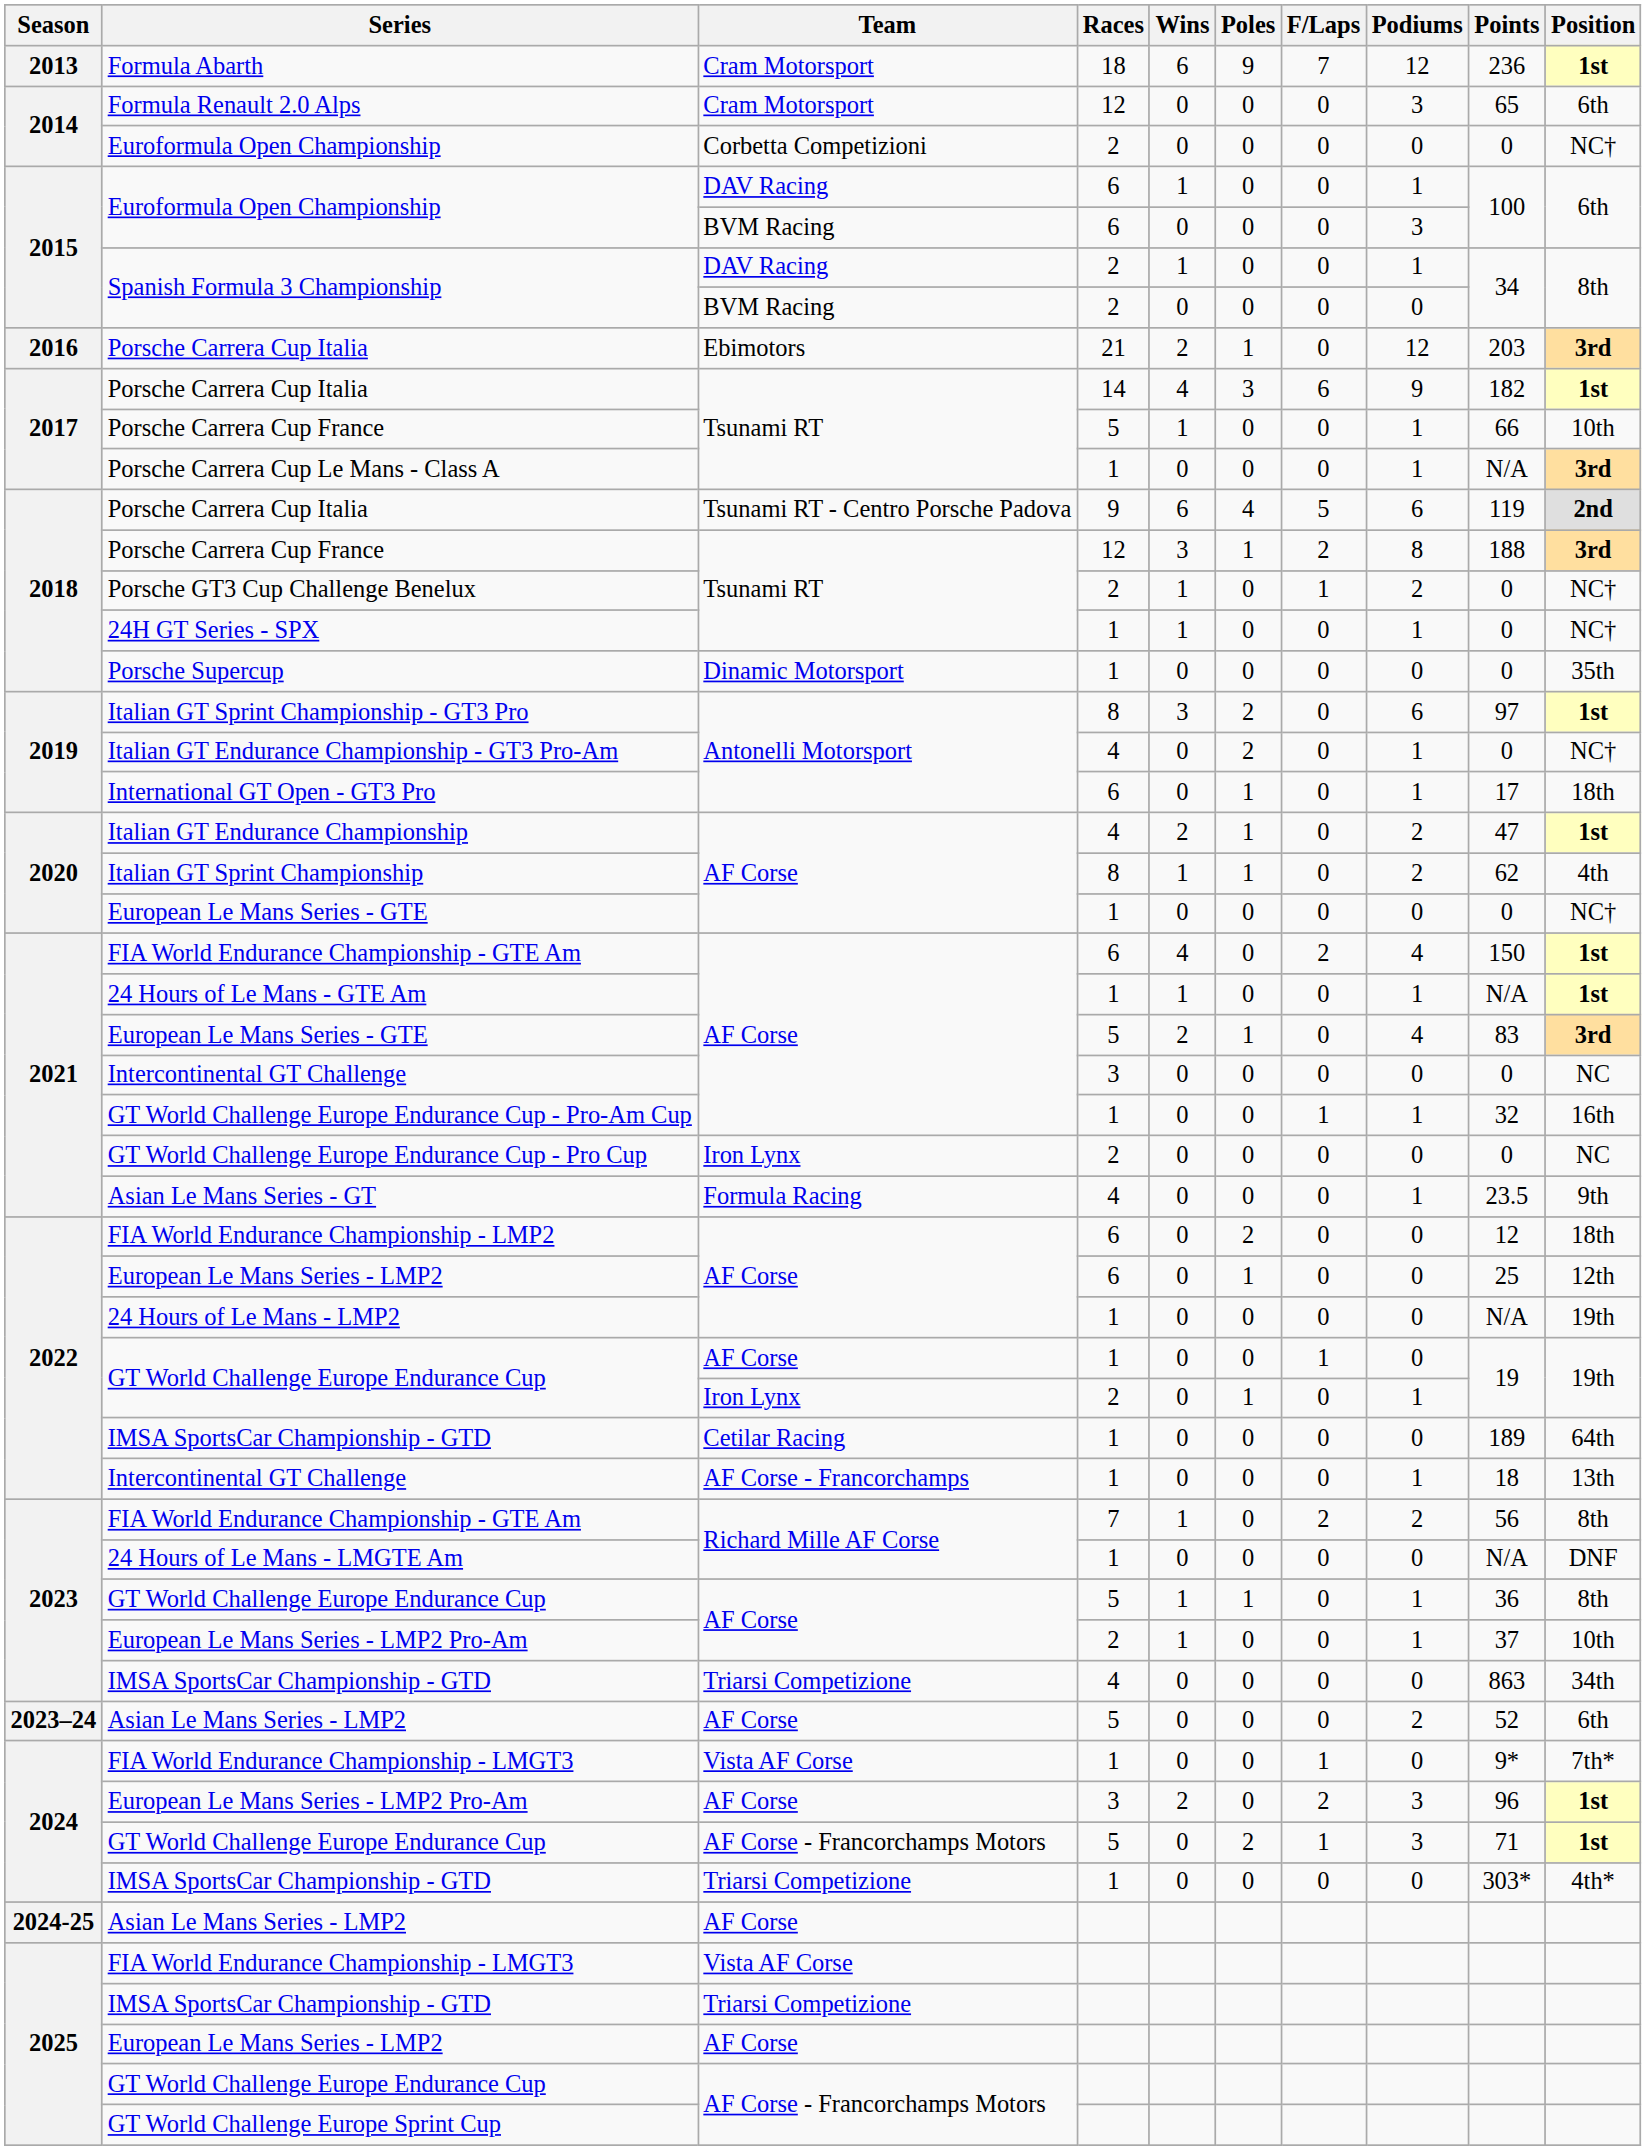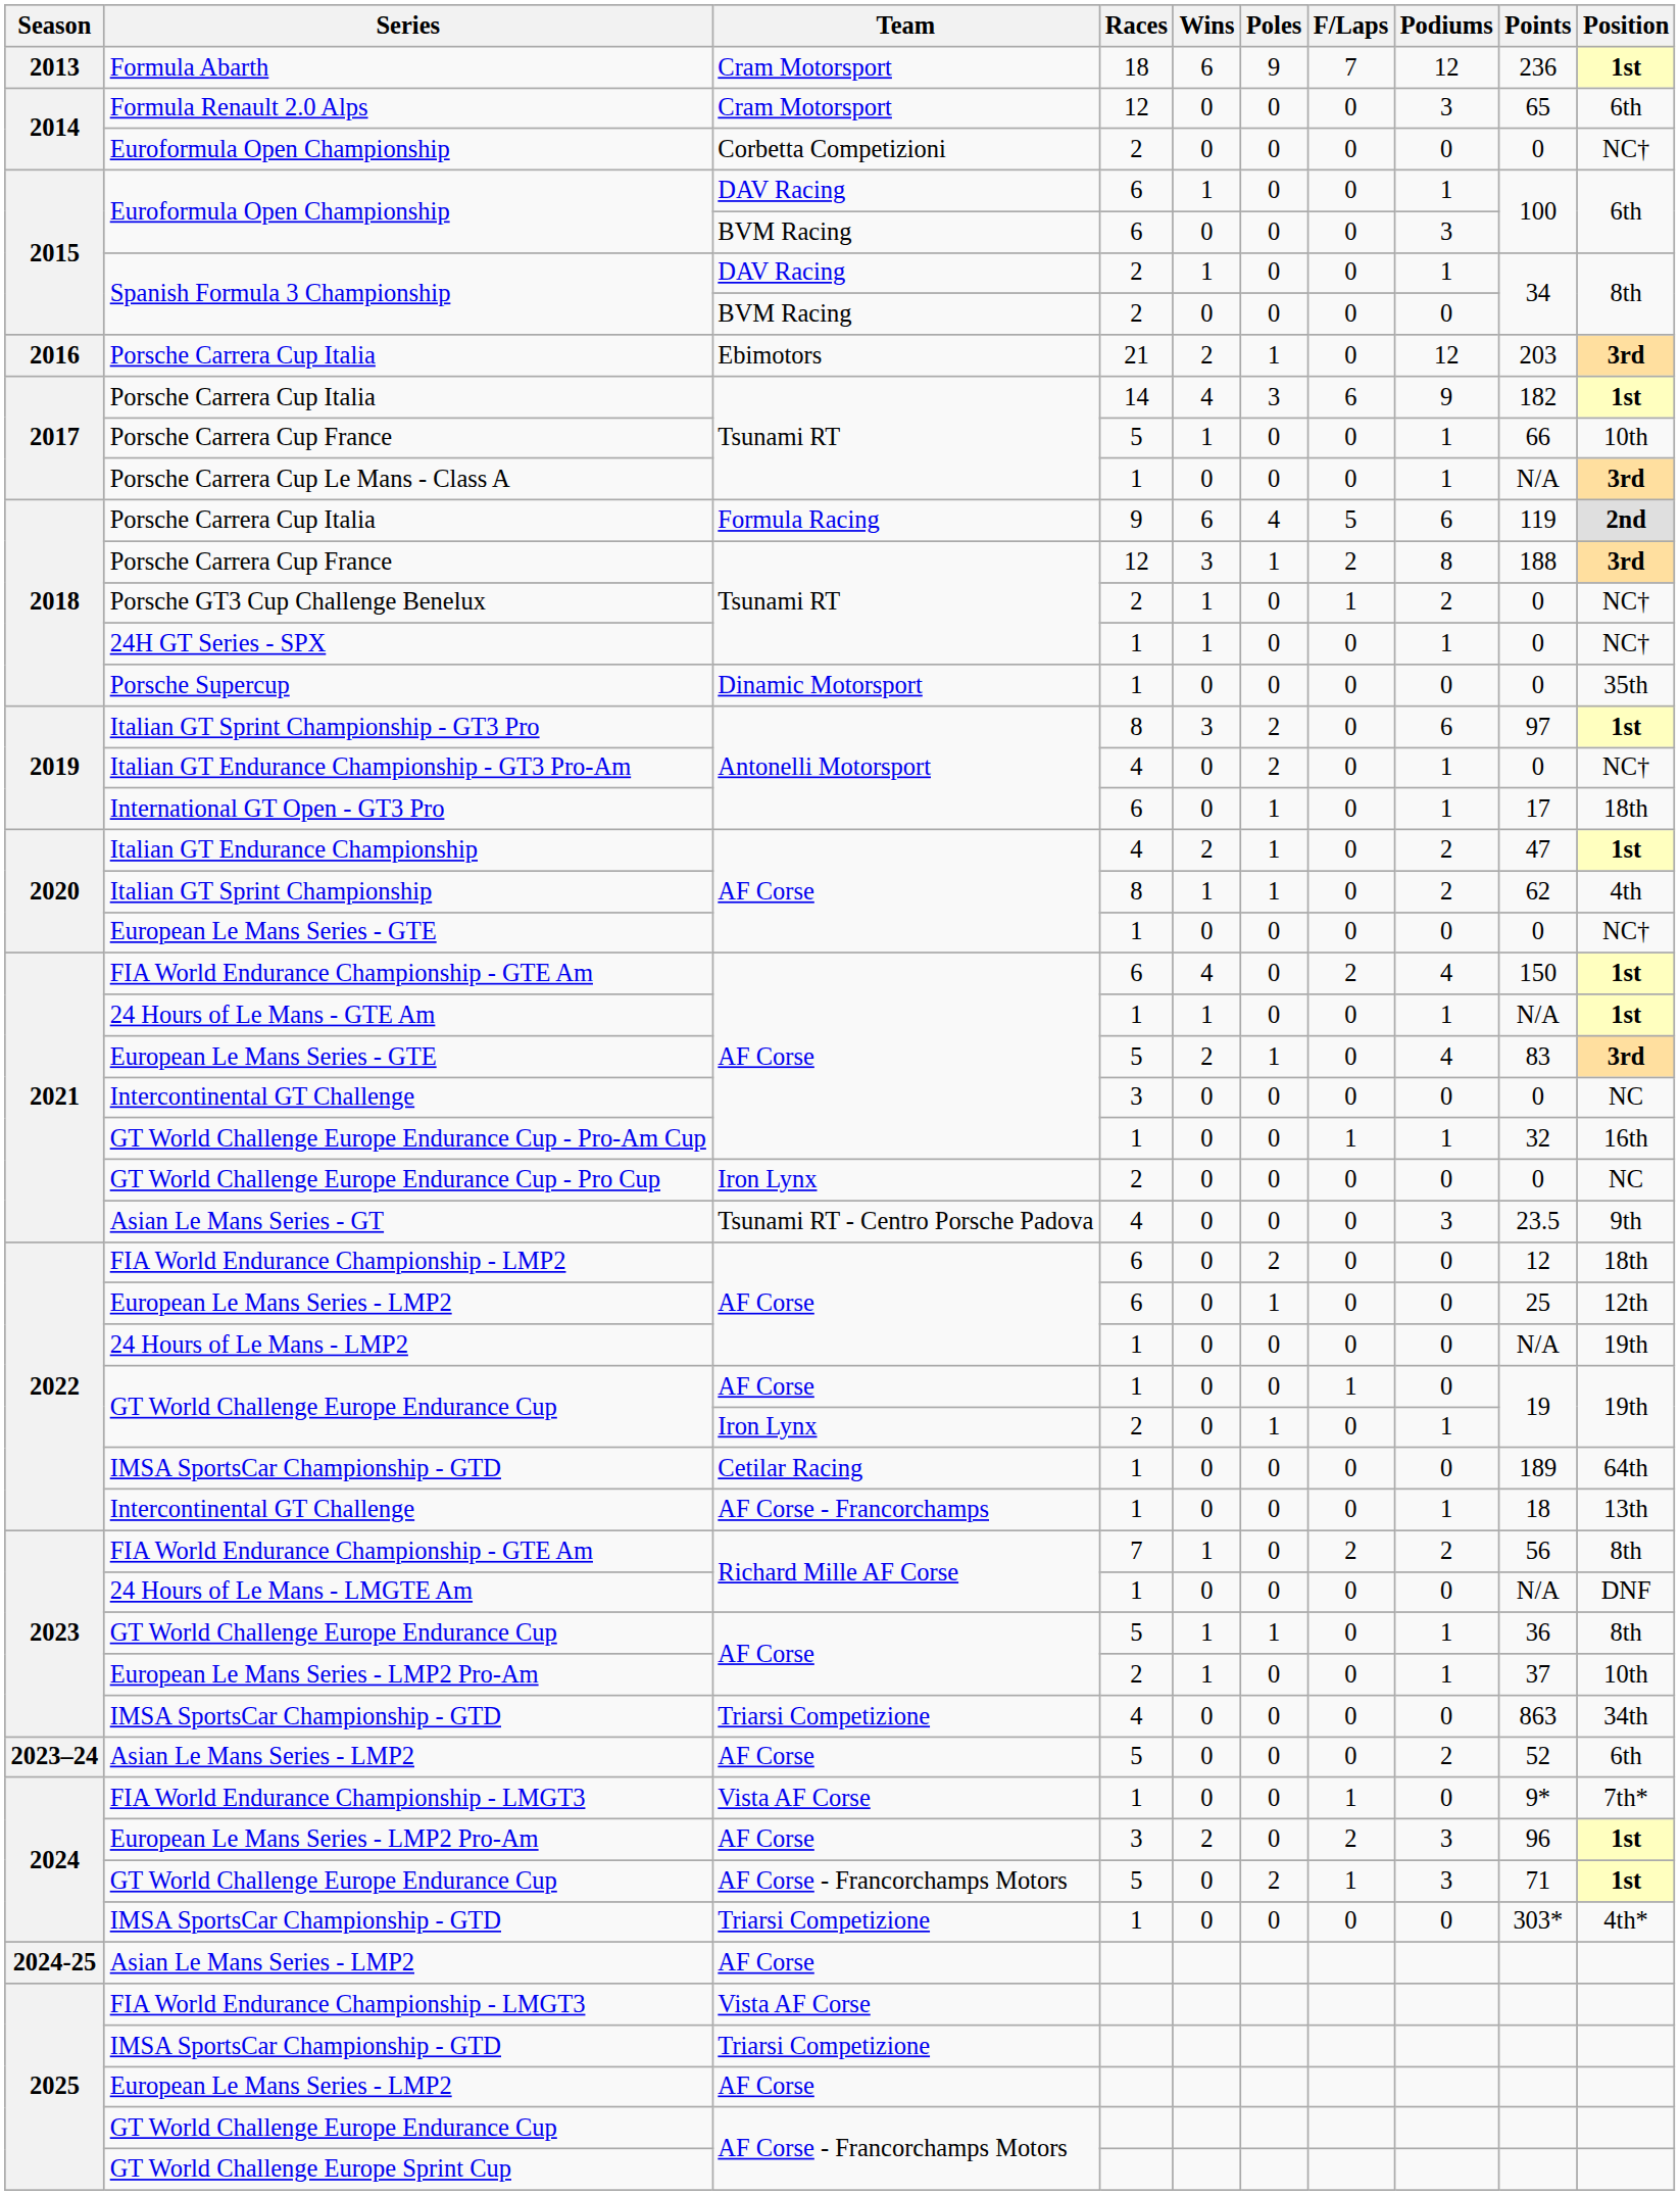2018 / Porsche Carrera Cup Italia | Team: Tsunami RT - Centro Porsche Padova -> Formula Racing
Asian Le Mans Series - GT | Team: Formula Racing -> Tsunami RT - Centro Porsche Padova
Asian Le Mans Series - GT | Podiums: 1 -> 3
